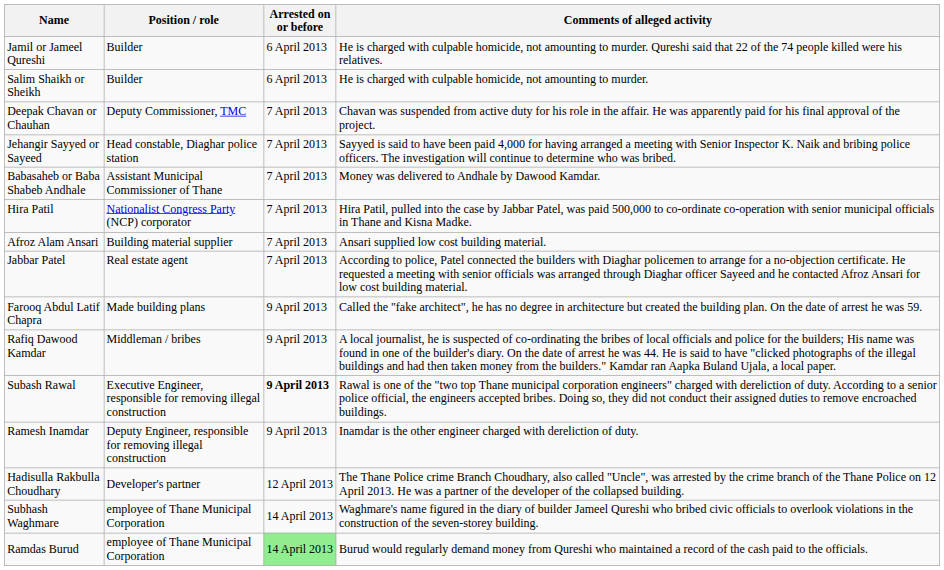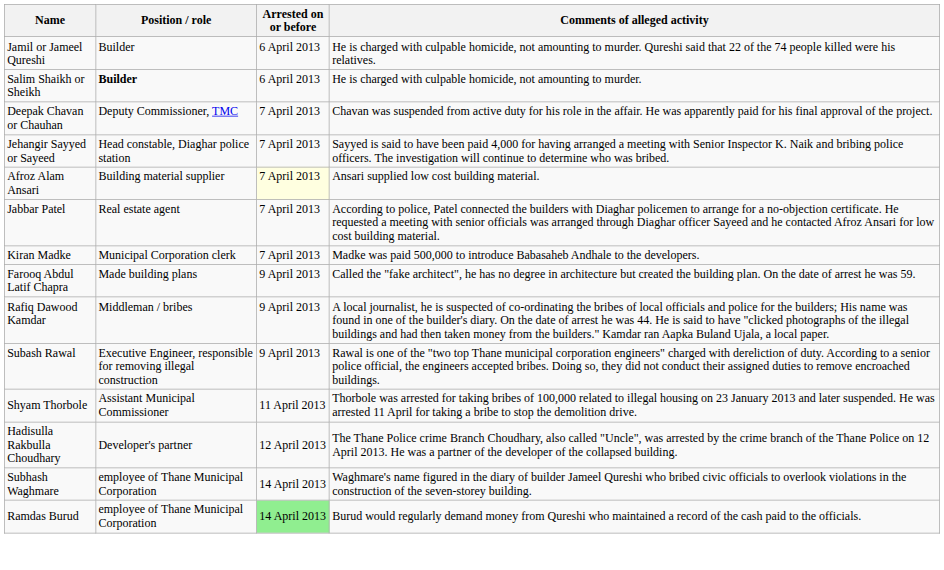Salim Shaikh or Sheikh | Position / role: normal -> bold
- row: Babasaheb or Baba Shabeb Andhale | Assistant Municipal Commissioner of Thane | 7 April 2013 | Money was delivered to Andhale by Dawood Kamdar.
- row: Hira Patil | Nationalist Congress Party (NCP) corporator | 7 April 2013 | Hira Patil, pulled into the case by Jabbar Patel, was paid 500,000 to co-ordinate co-operation with senior municipal officials in Thane and Kisna Madke.
Afroz Alam Ansari | Arrested on or before: no background -> lightyellow background
+ row: Kiran Madke | Municipal Corporation clerk | 7 April 2013 | Madke was paid 500,000 to introduce Babasaheb Andhale to the developers.
Subash Rawal | Arrested on or before: bold -> normal
- row: Ramesh Inamdar | Deputy Engineer, responsible for removing illegal construction | 9 April 2013 | Inamdar is the other engineer charged with dereliction of duty.
+ row: Shyam Thorbole | Assistant Municipal Commissioner | 11 April 2013 | Thorbole was arrested for taking bribes of 100,000 related to illegal housing on 23 January 2013 and later suspended. He was arrested 11 April for taking a bribe to stop the demolition drive.
